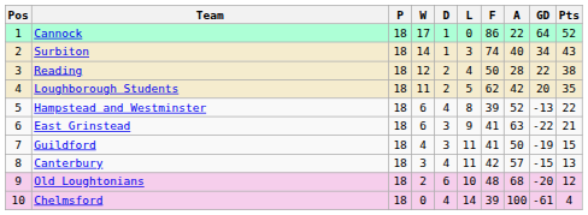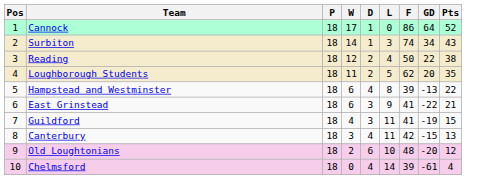- column: A | 22 | 40 | 28 | 42 | 52 | 63 | 50 | 57 | 68 | 100
